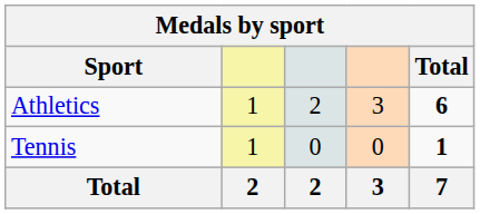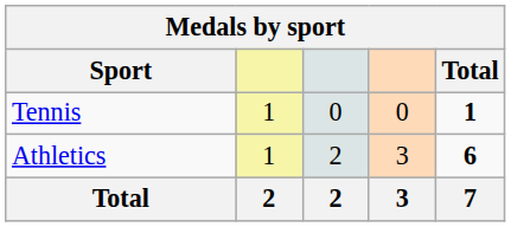rows swapped: Athletics <-> Tennis
